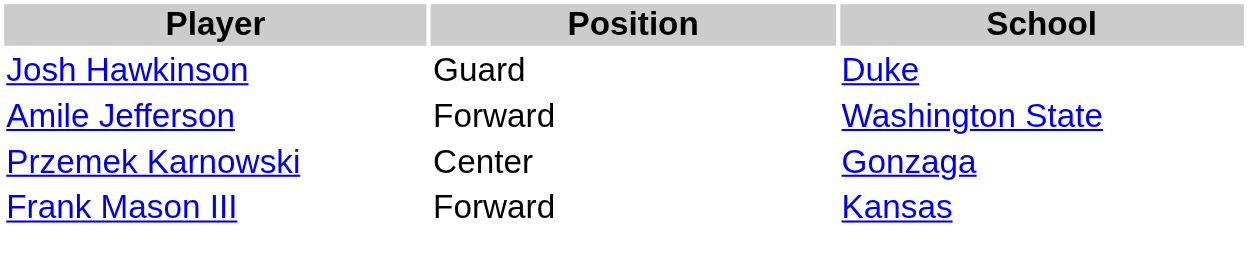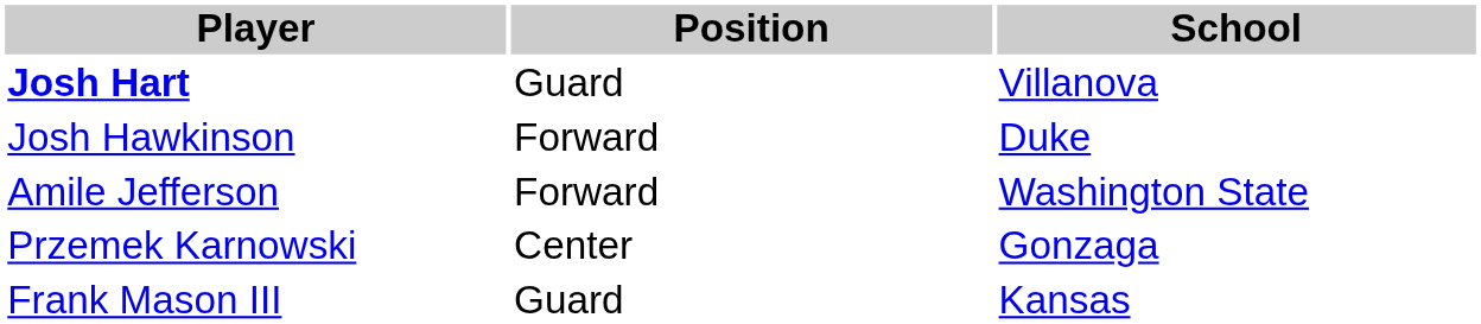+ row: Josh Hart | Guard | Villanova
Josh Hawkinson | Position: Guard -> Forward
Frank Mason III | Position: Forward -> Guard
